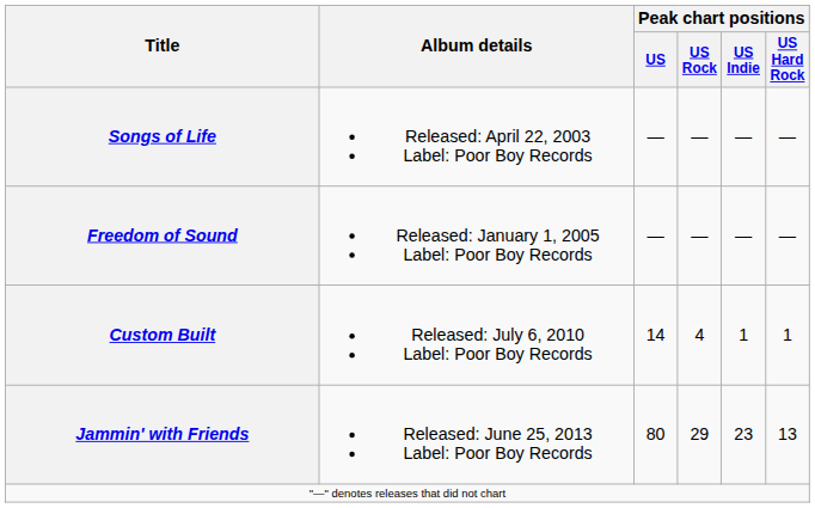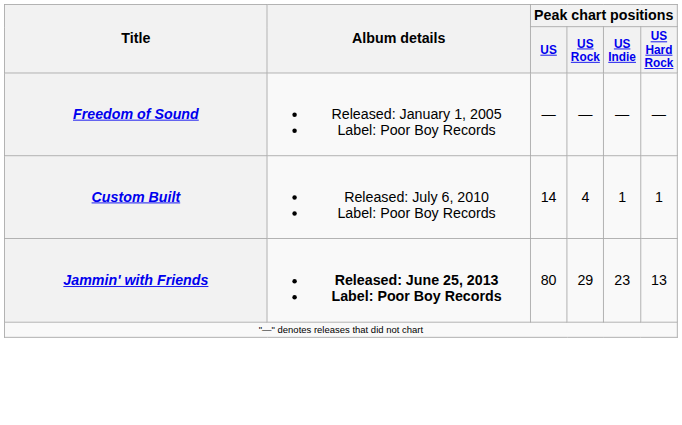- row: Songs of Life | Released: April 22, 2003 Label: Poor Boy Records | — | — | — | —
Jammin' with Friends | Album details: normal -> bold
